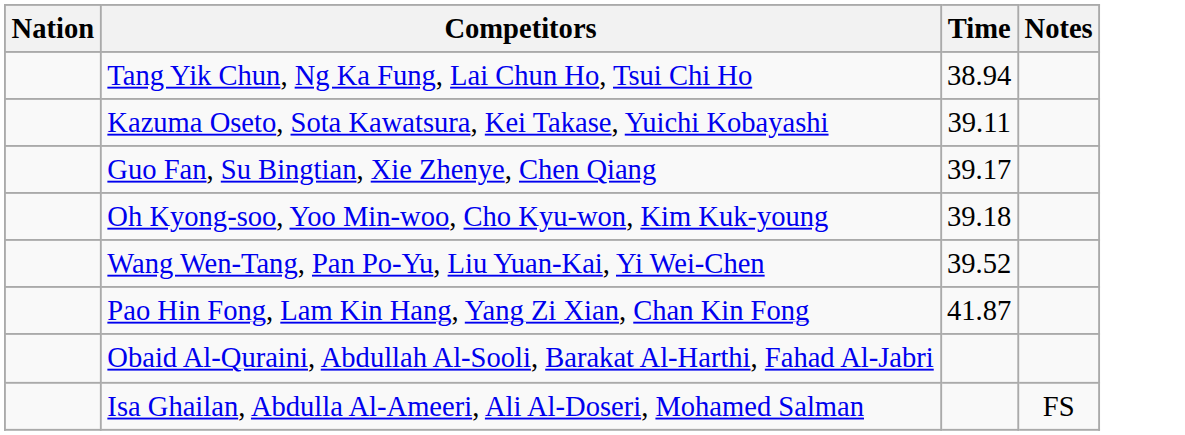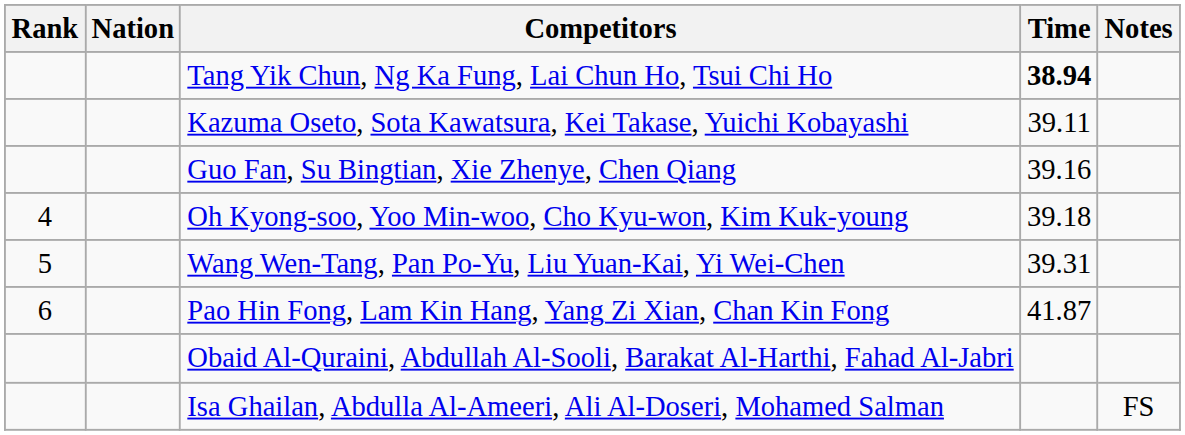+ column: Rank | 4 | 5 | 6
Tang Yik Chun, Ng Ka Fung, Lai Chun Ho, Tsui Chi Ho | Time: normal -> bold
Guo Fan, Su Bingtian, Xie Zhenye, Chen Qiang | Time: 39.17 -> 39.16
Wang Wen-Tang, Pan Po-Yu, Liu Yuan-Kai, Yi Wei-Chen | Time: 39.52 -> 39.31
